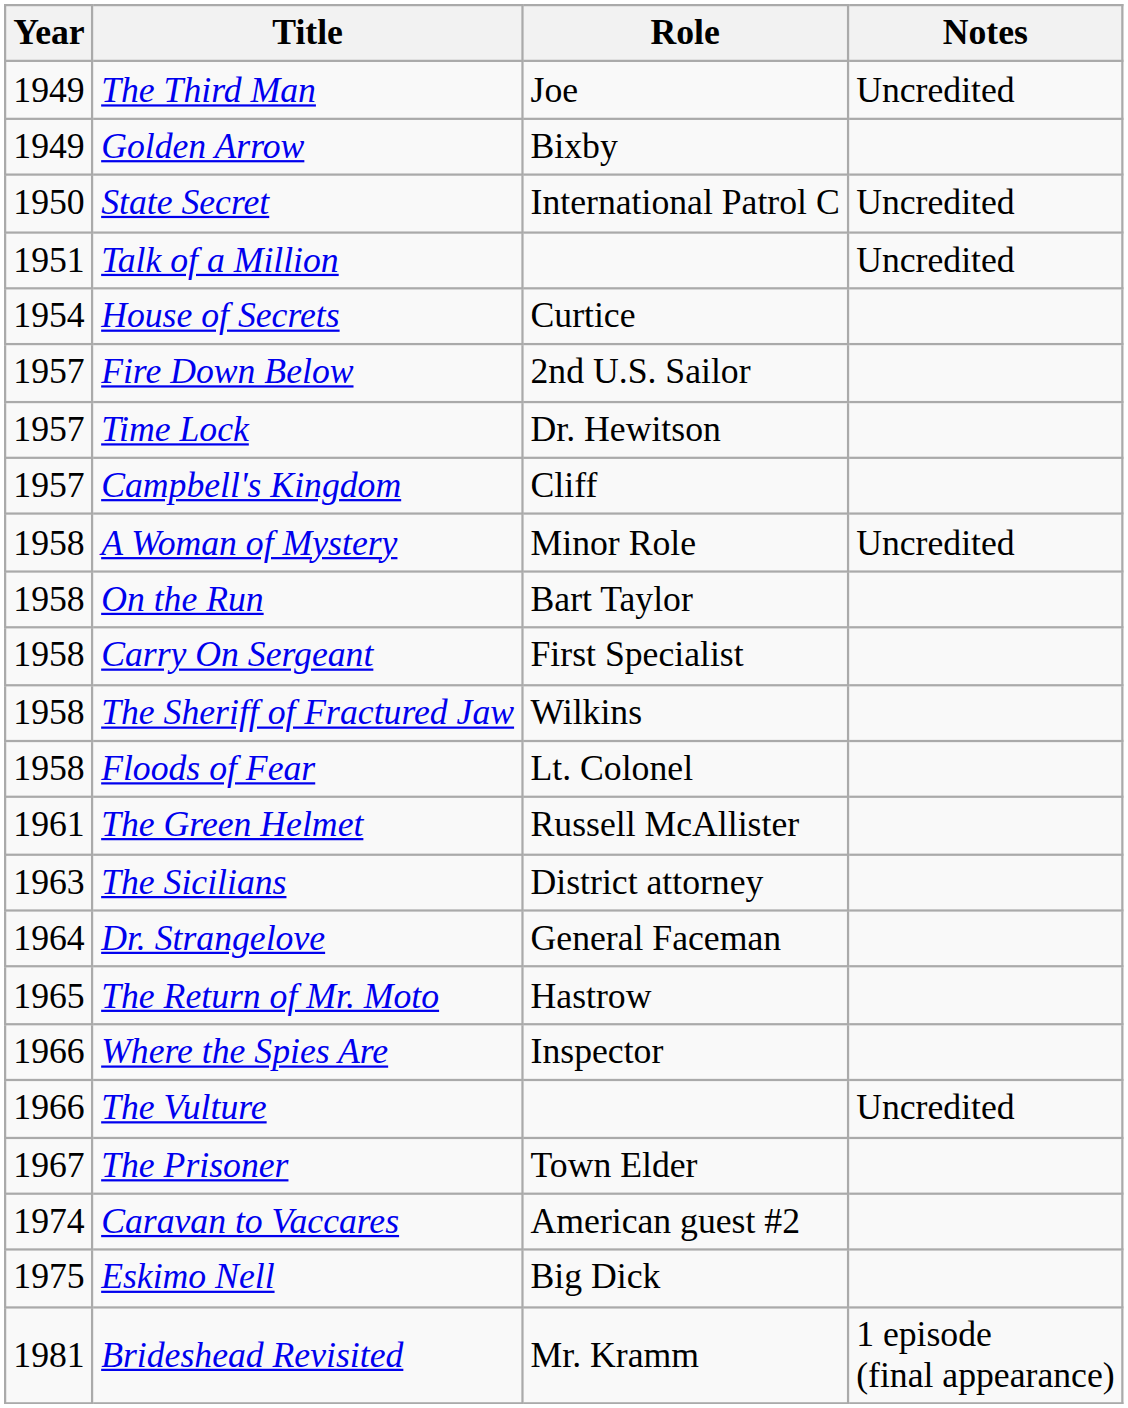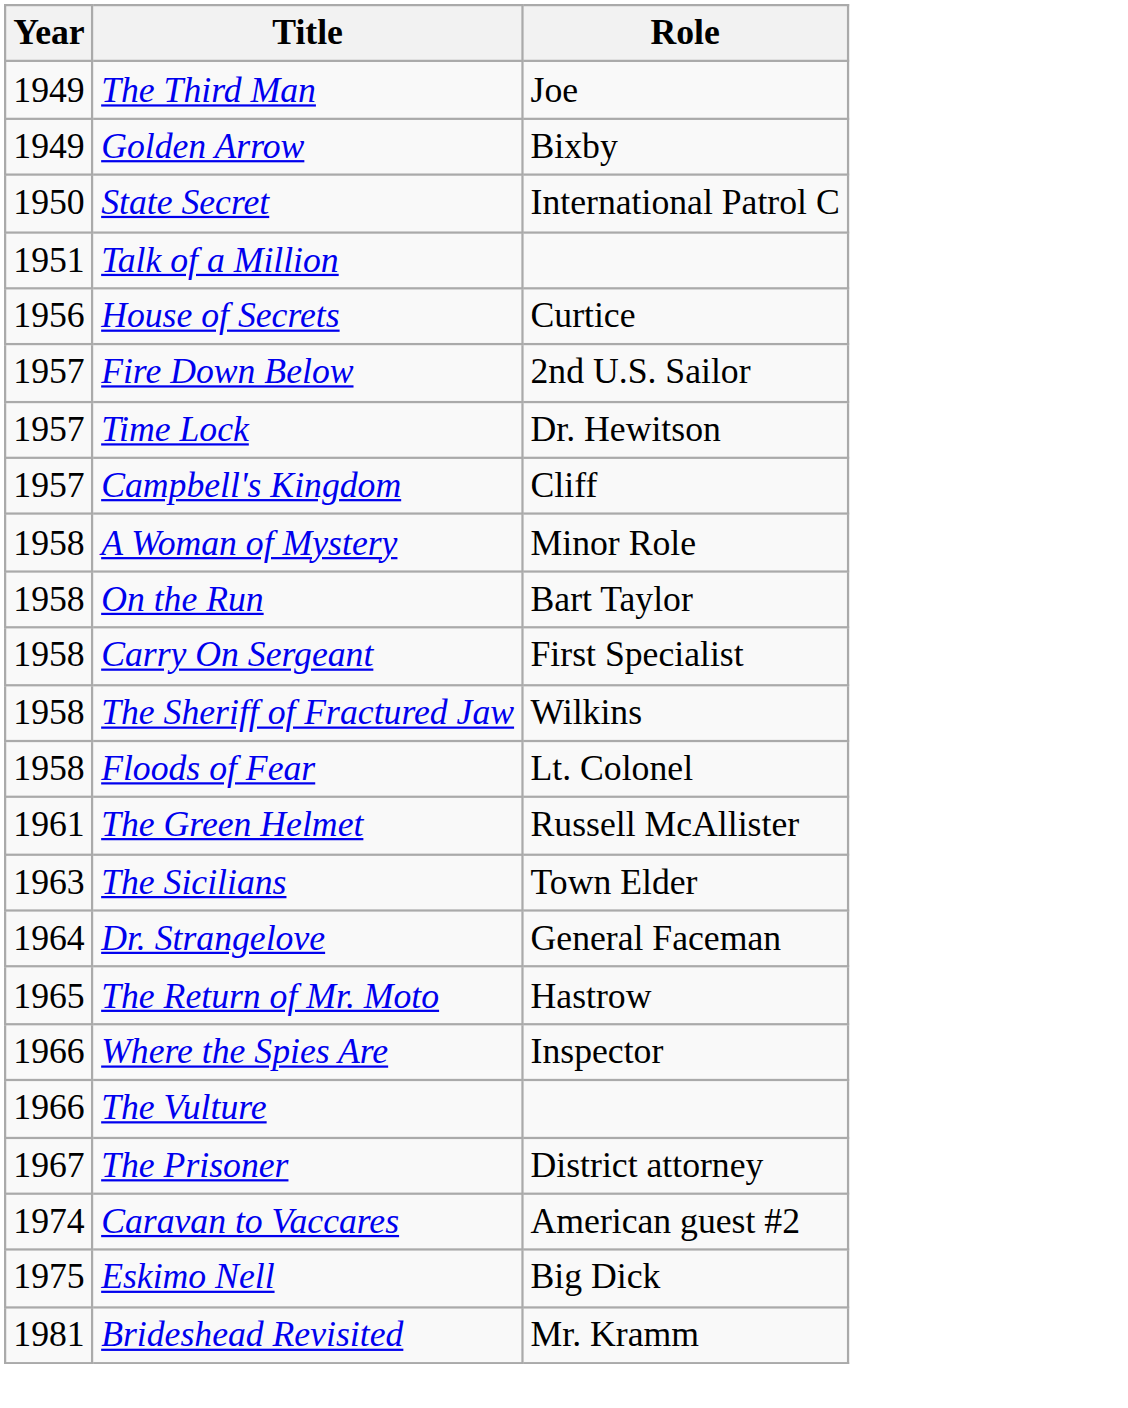- column: Notes | Uncredited | Uncredited | Uncredited | Uncredited | Uncredited | 1 episode (final appearance)
House of Secrets | Year: 1954 -> 1956
The Sicilians | Role: District attorney -> Town Elder
The Prisoner | Role: Town Elder -> District attorney
